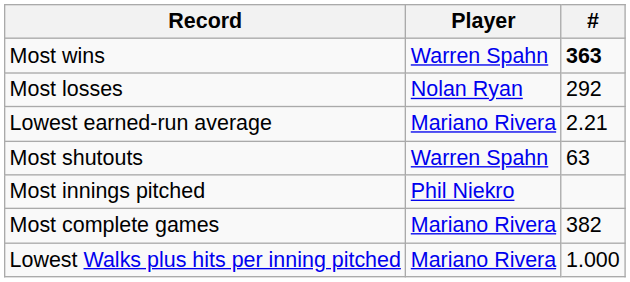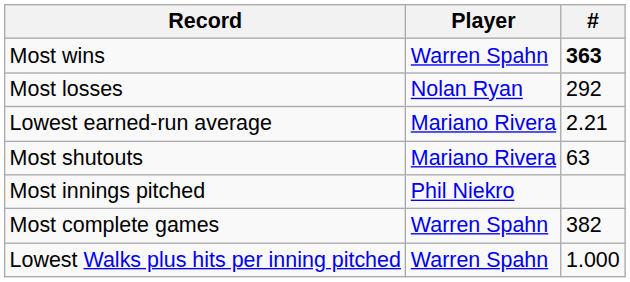Most shutouts | Player: Warren Spahn -> Mariano Rivera
Most complete games | Player: Mariano Rivera -> Warren Spahn
Lowest Walks plus hits per inning pitched | Player: Mariano Rivera -> Warren Spahn
